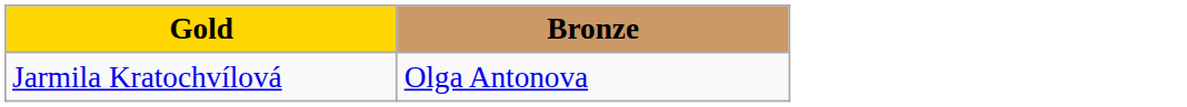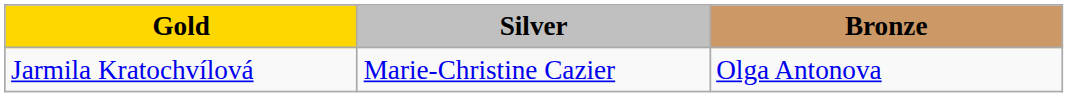+ column: Silver | Marie-Christine Cazier
